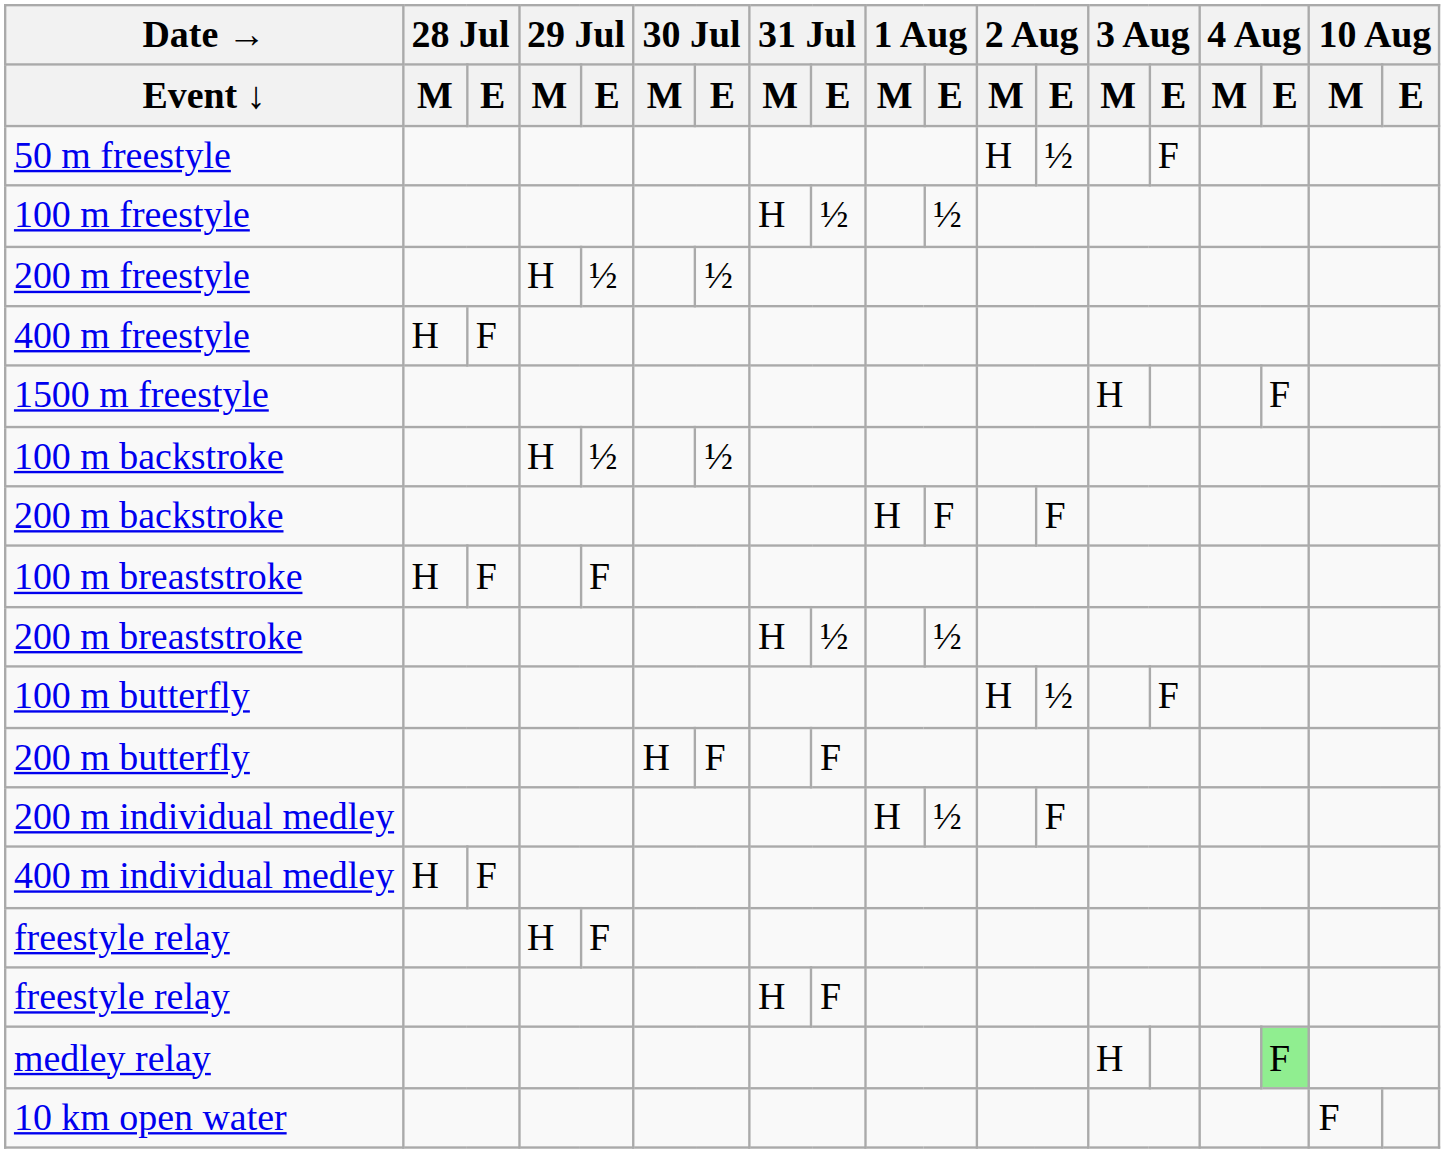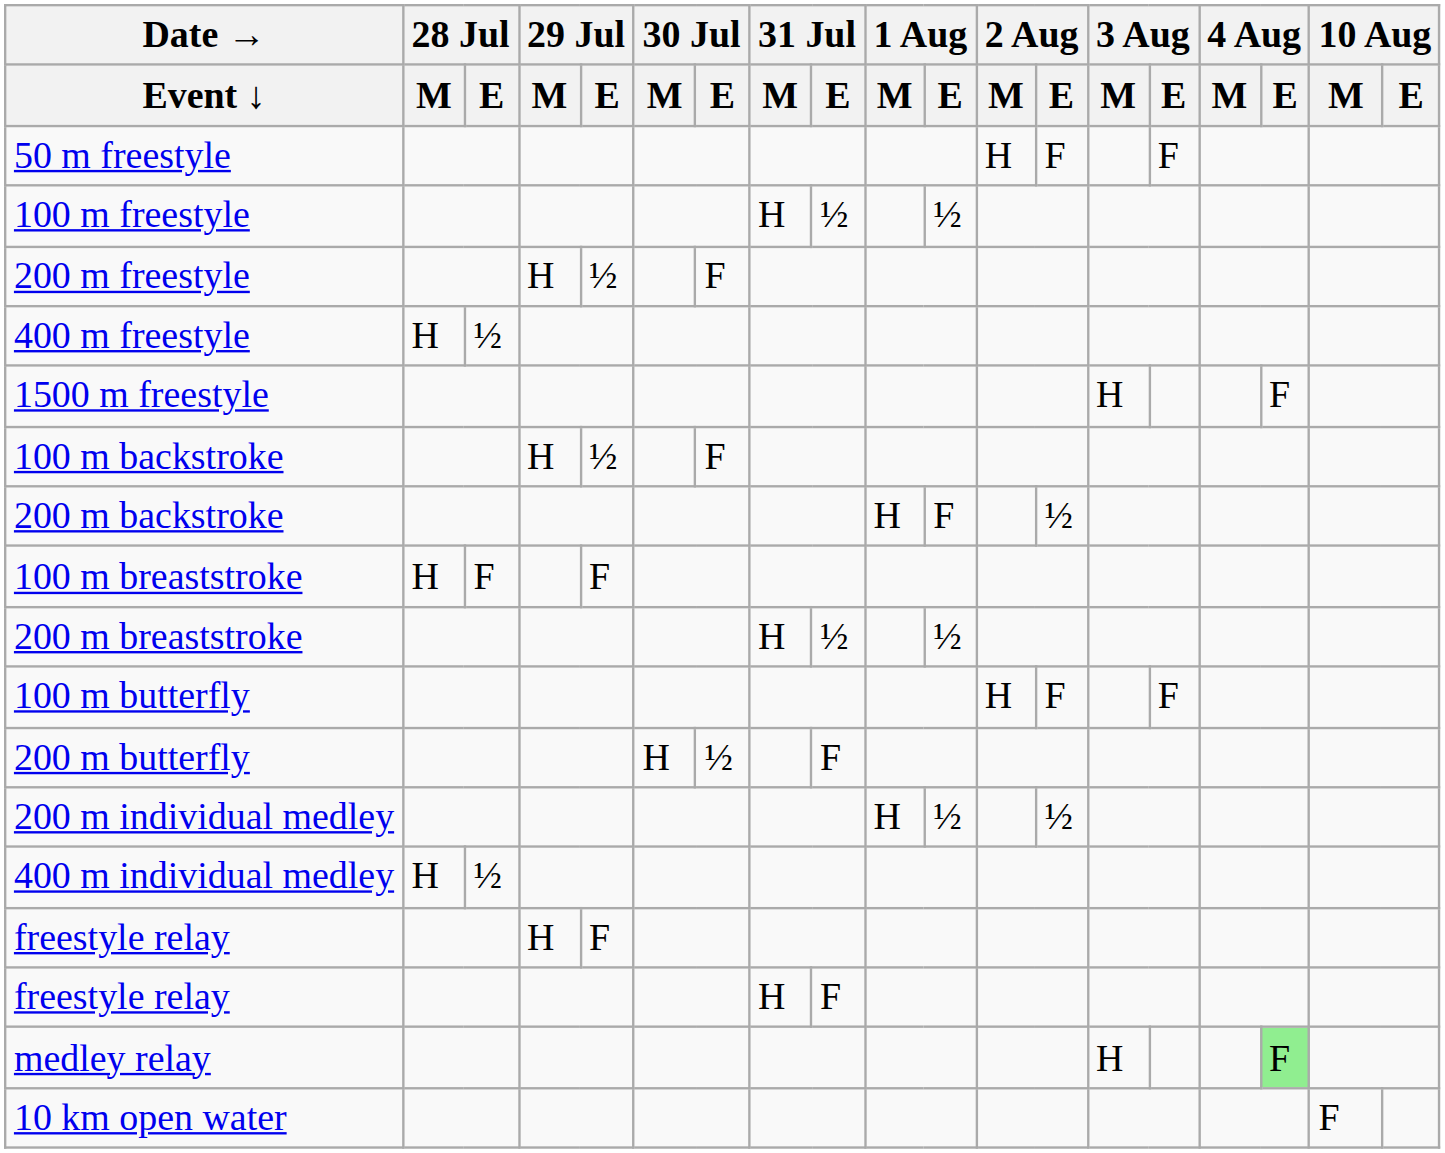50 m freestyle | 2 Aug / E: ½ -> F
200 m freestyle | 30 Jul / E: ½ -> F
400 m freestyle | 28 Jul / E: F -> ½
100 m backstroke | 30 Jul / E: ½ -> F
200 m backstroke | 2 Aug / E: F -> ½
100 m butterfly | 2 Aug / E: ½ -> F
200 m butterfly | 30 Jul / E: F -> ½
200 m individual medley | 2 Aug / E: F -> ½
400 m individual medley | 28 Jul / E: F -> ½
